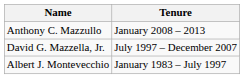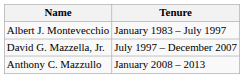rows swapped: Albert J. Montevecchio <-> Anthony C. Mazzullo
